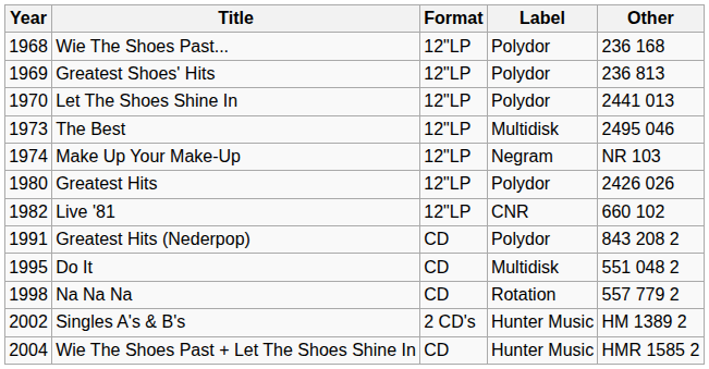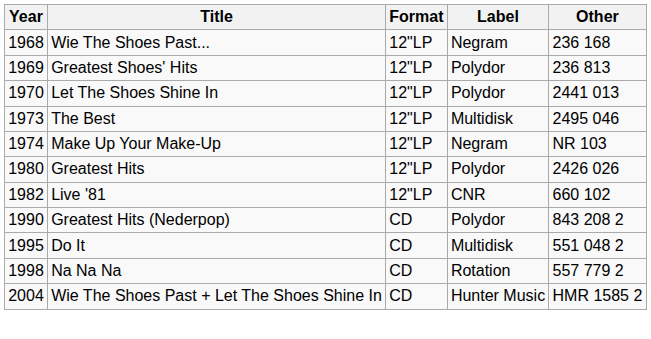Wie The Shoes Past... | Label: Polydor -> Negram
Greatest Hits (Nederpop) | Year: 1991 -> 1990
- row: 2002 | Singles A's & B's | 2 CD's | Hunter Music | HM 1389 2
